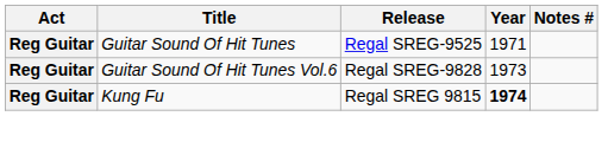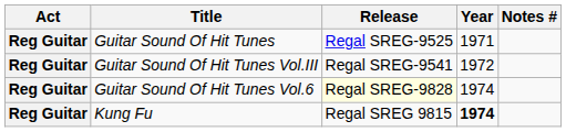+ row: Reg Guitar | Guitar Sound Of Hit Tunes Vol.III | Regal SREG-9541 | 1972
Guitar Sound Of Hit Tunes Vol.6 | Release: no background -> lightyellow background
Guitar Sound Of Hit Tunes Vol.6 | Year: 1973 -> 1974
